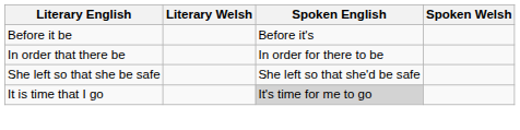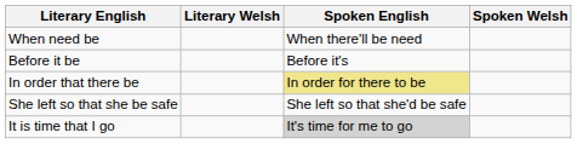+ row: When need be | When there'll be need
In order that there be | Spoken English: no background -> khaki background
